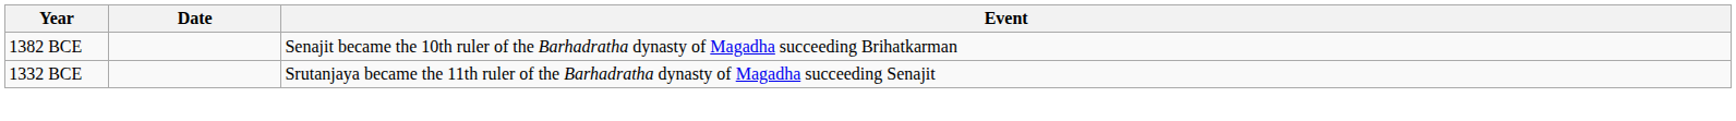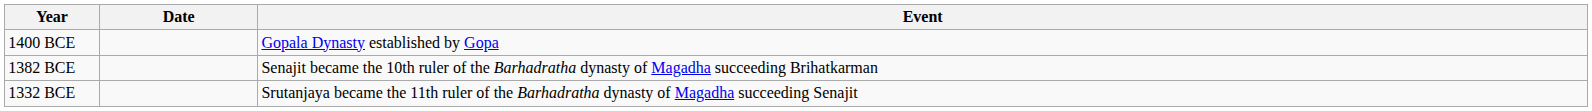+ row: 1400 BCE | Gopala Dynasty established by Gopa
